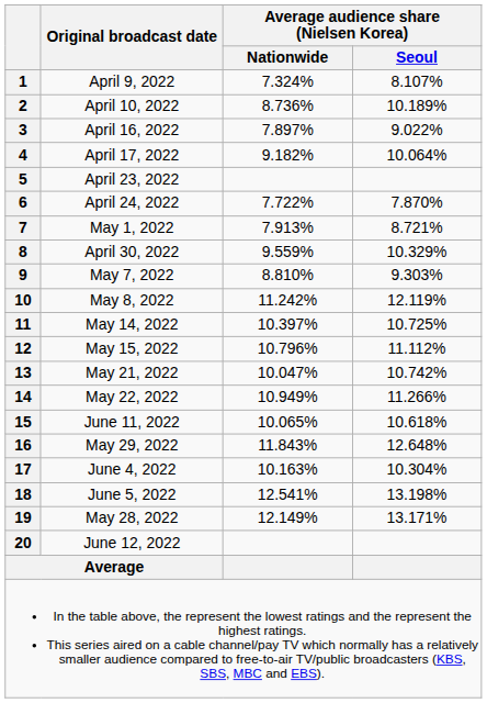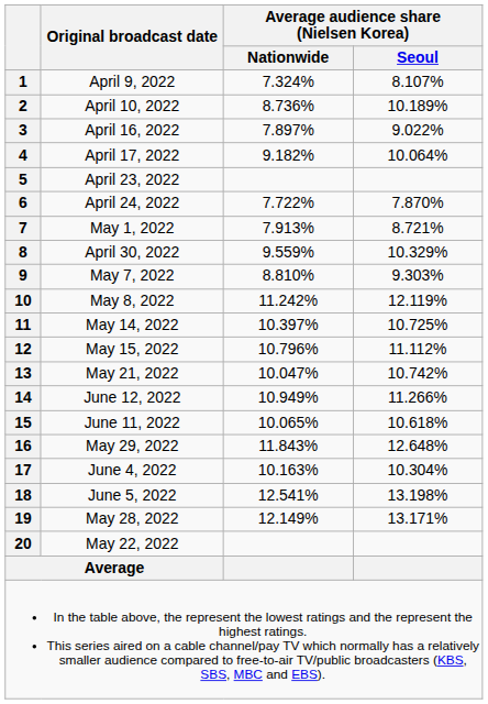14 | Original broadcast date: May 22, 2022 -> June 12, 2022
20 | Original broadcast date: June 12, 2022 -> May 22, 2022
